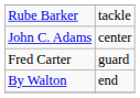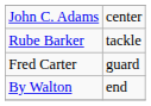rows swapped: John C. Adams <-> Rube Barker
